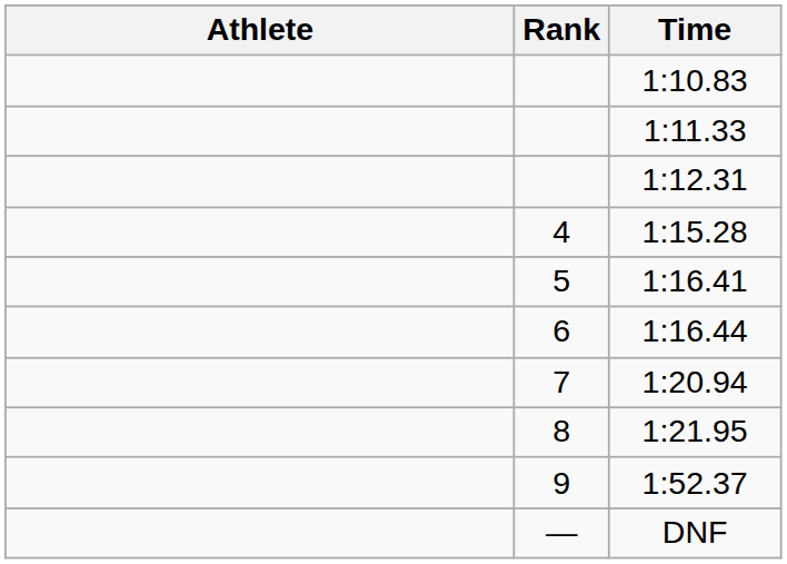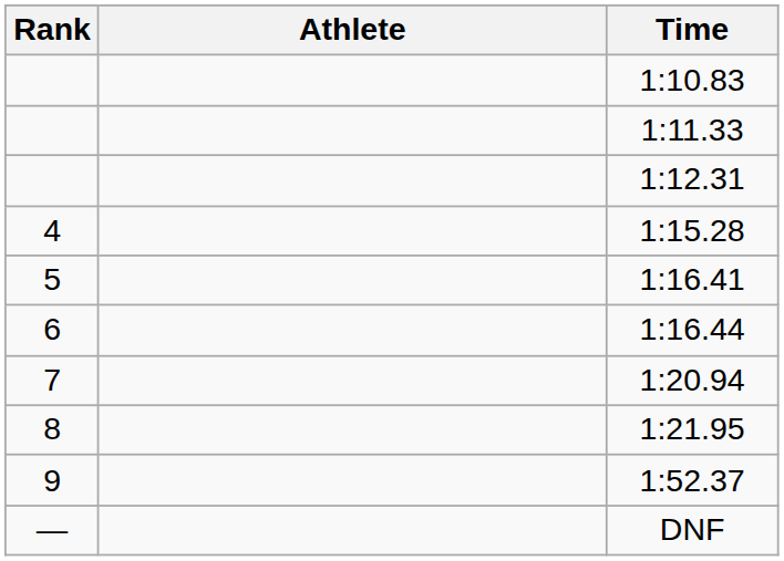columns swapped: Rank <-> Athlete
